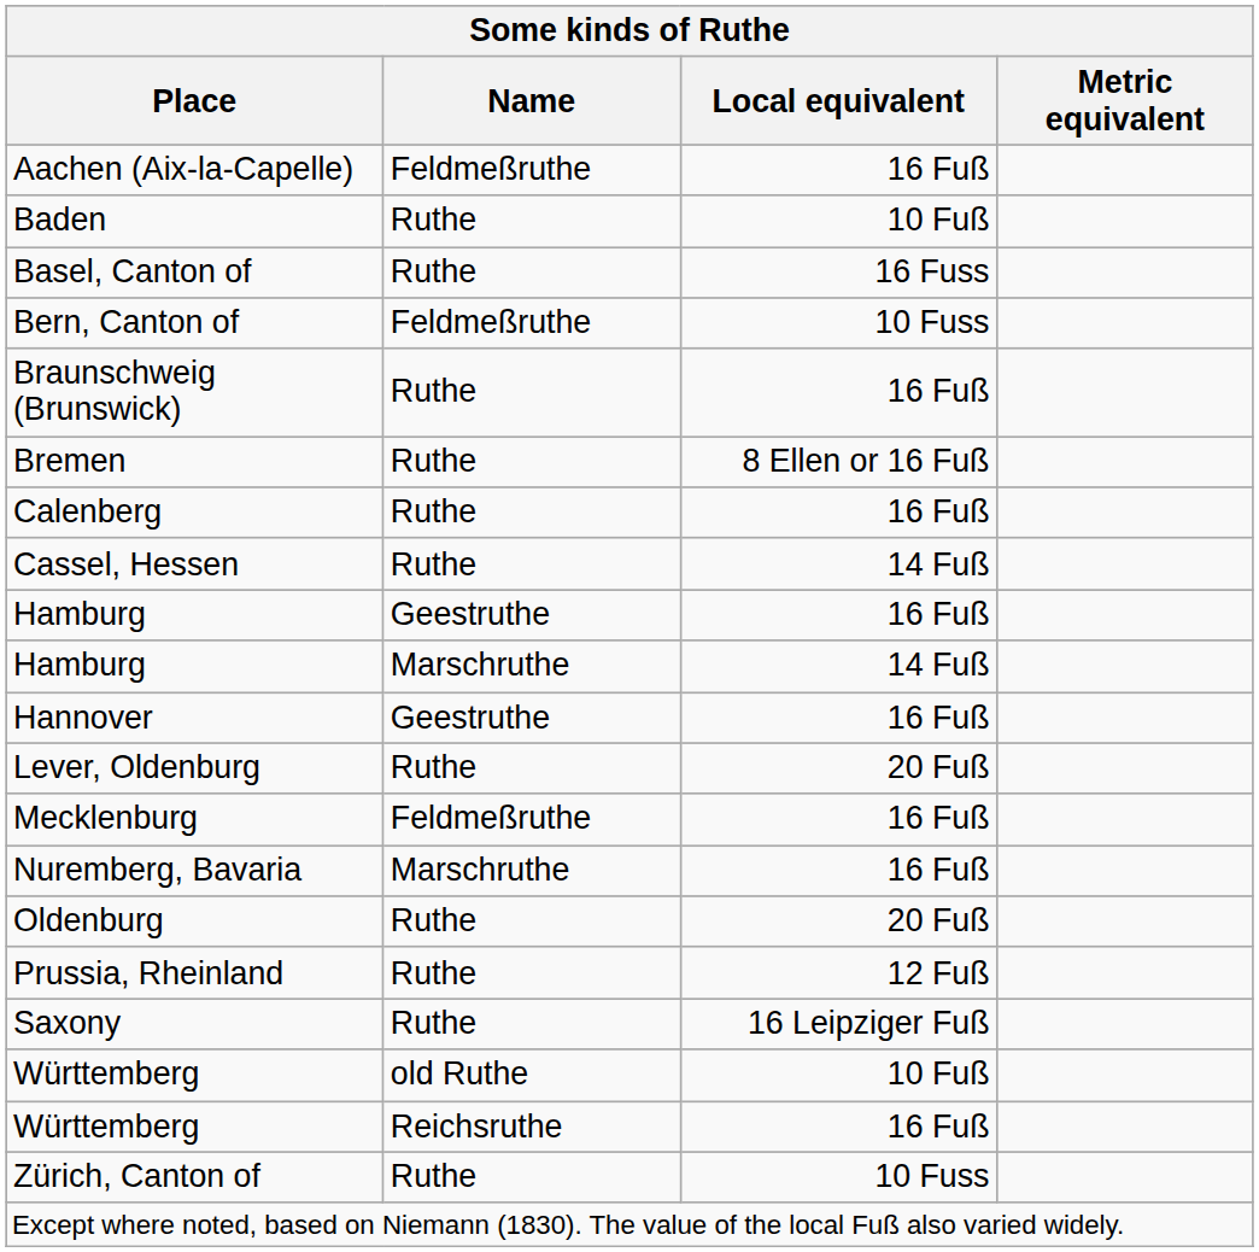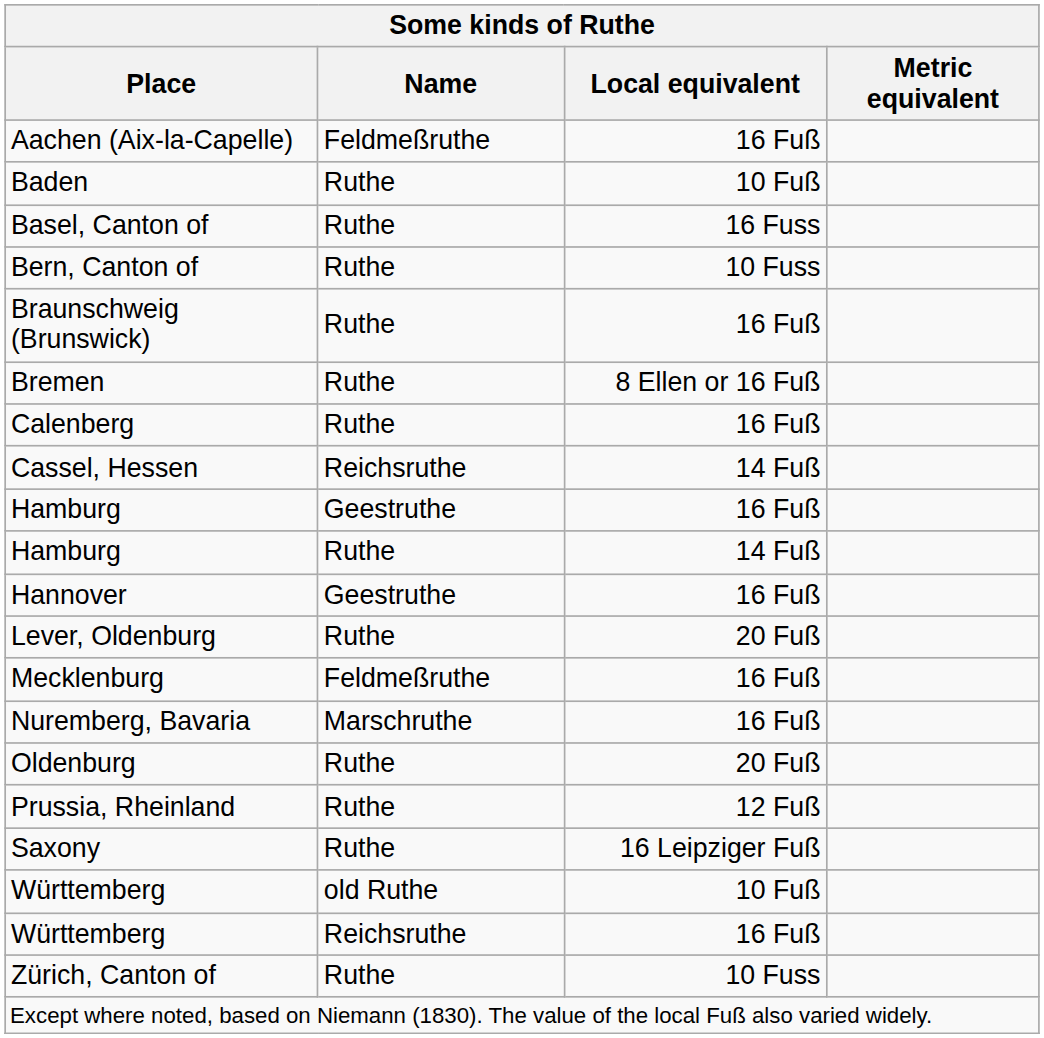Bern, Canton of | Name: Feldmeßruthe -> Ruthe
Cassel, Hessen | Name: Ruthe -> Reichsruthe
Hamburg / 14 Fuß | Name: Marschruthe -> Ruthe
